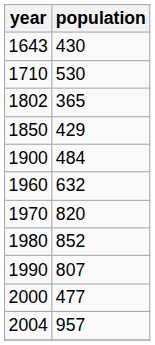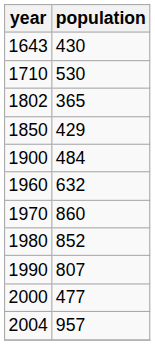1970 | population: 820 -> 860
